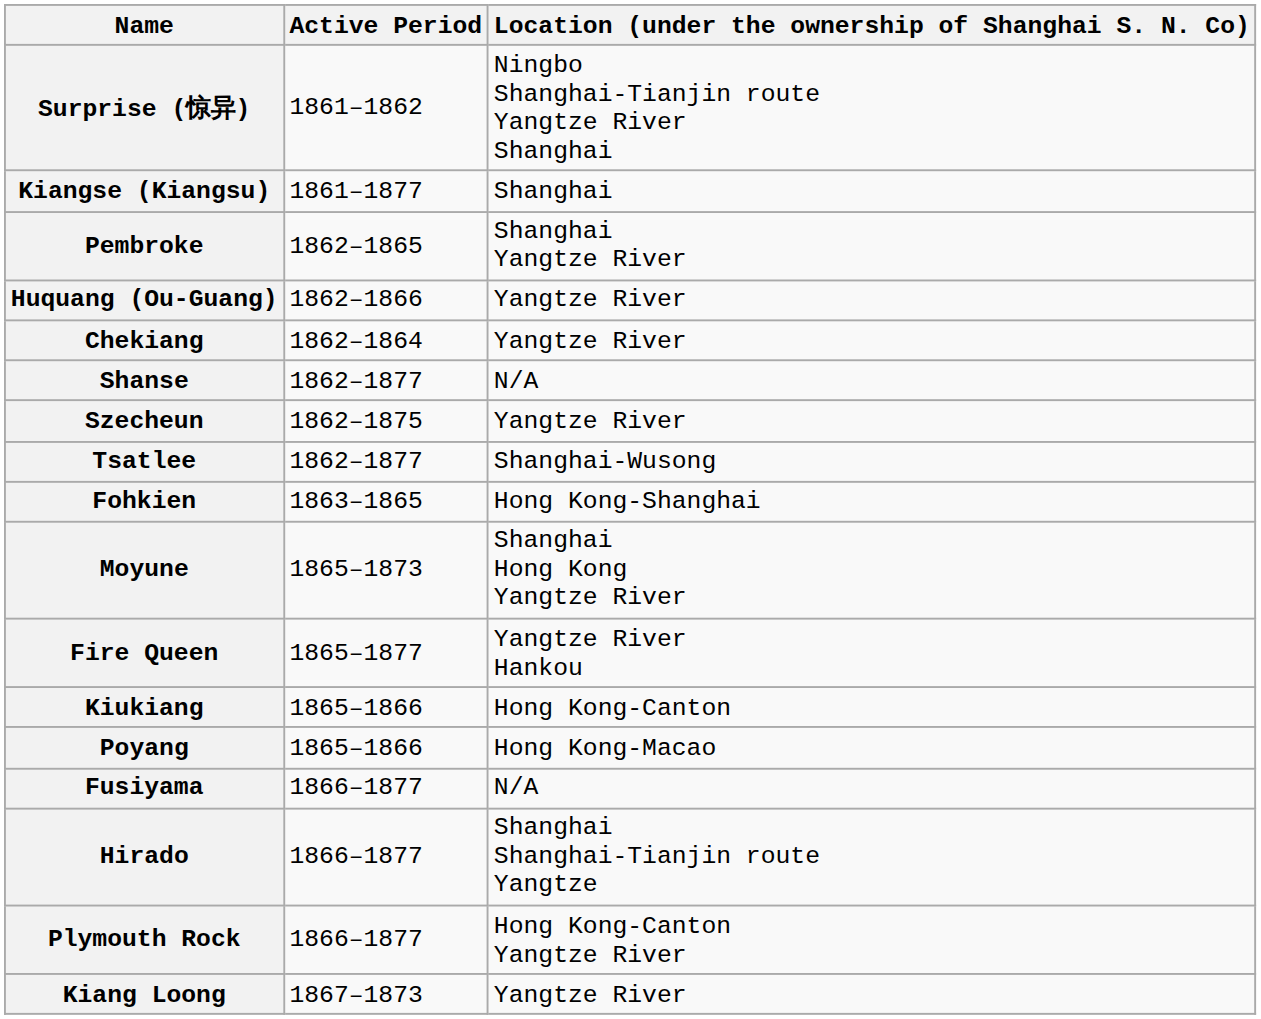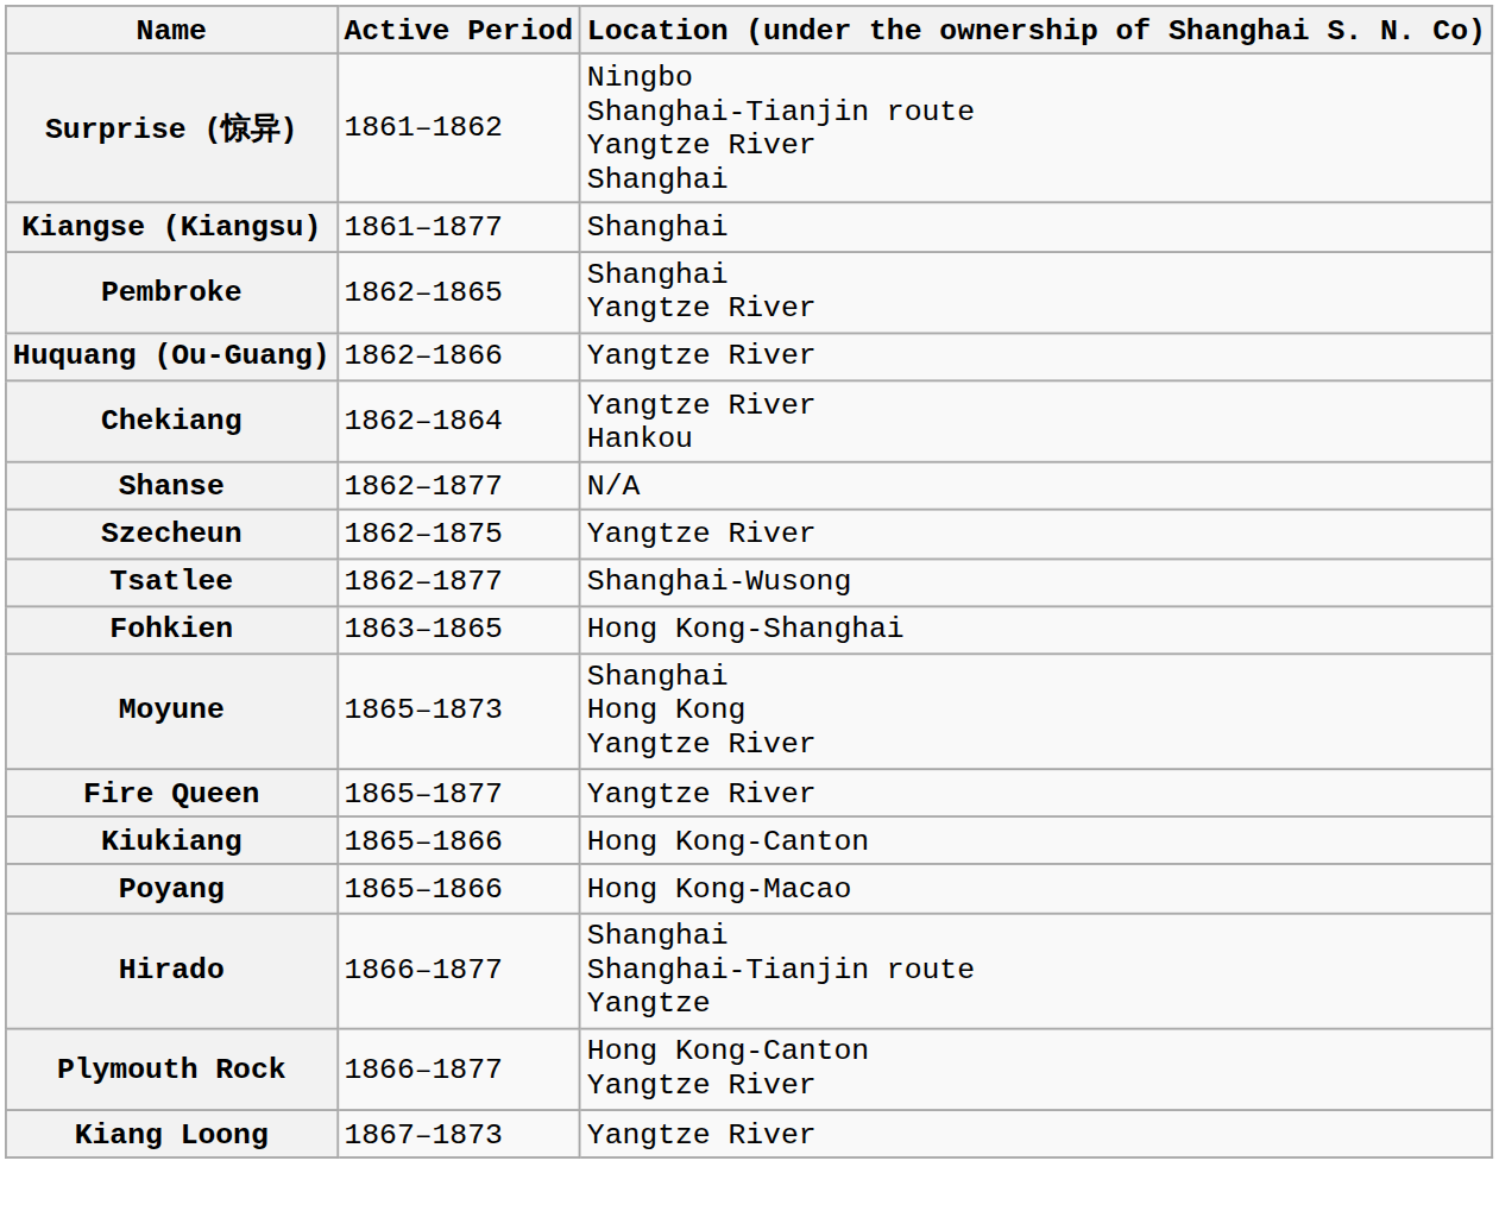Chekiang | Location (under the ownership of Shanghai S. N. Co): Yangtze River -> Yangtze River Hankou
Fire Queen | Location (under the ownership of Shanghai S. N. Co): Yangtze River Hankou -> Yangtze River
- row: Fusiyama | 1866–1877 | N/A
